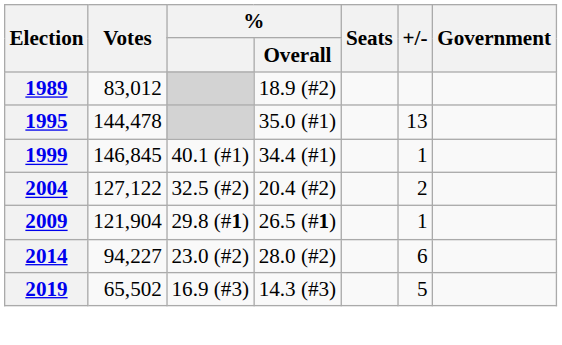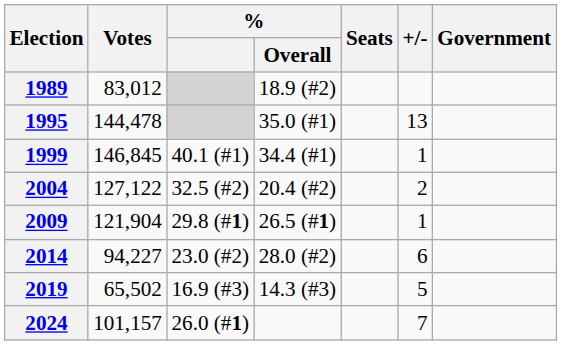+ row: 2024 | 101,157 | 26.0 (#1) | 7
